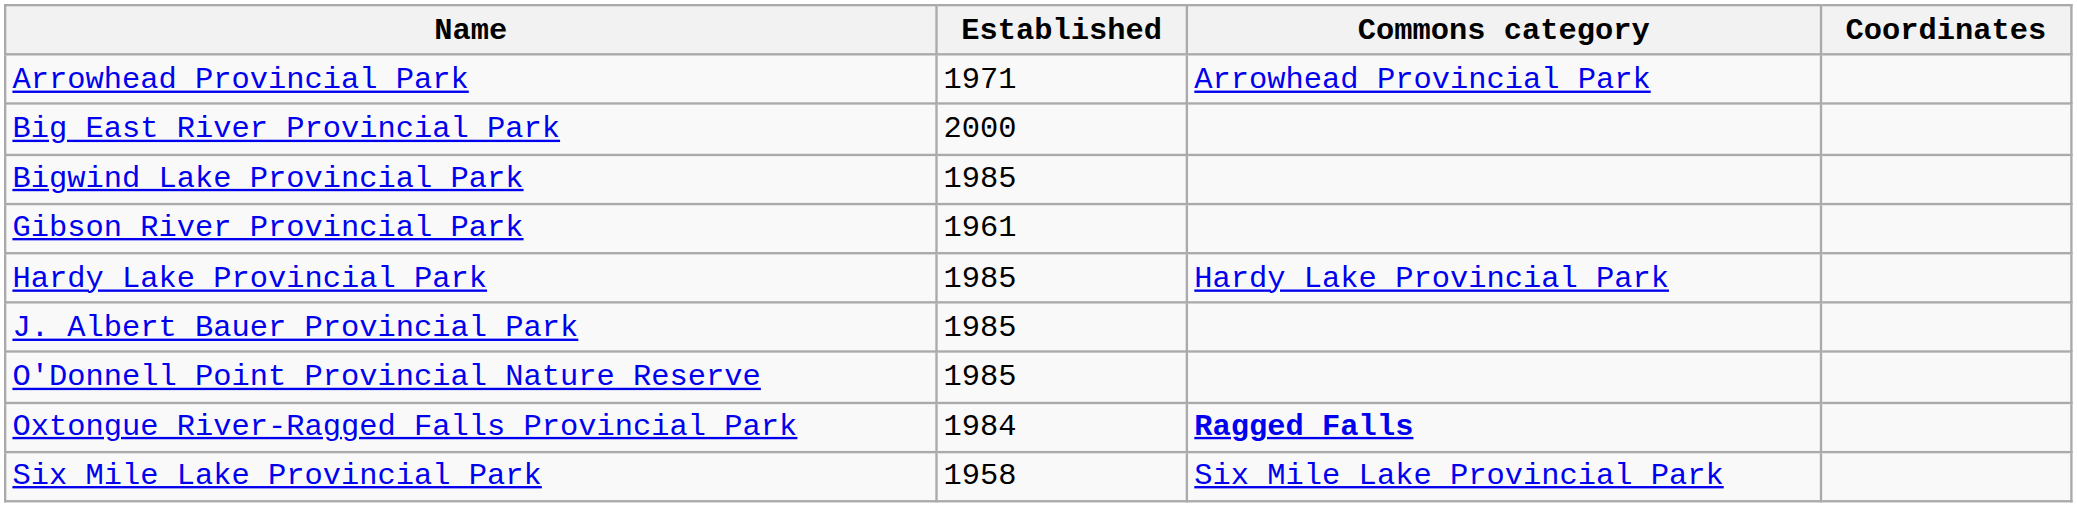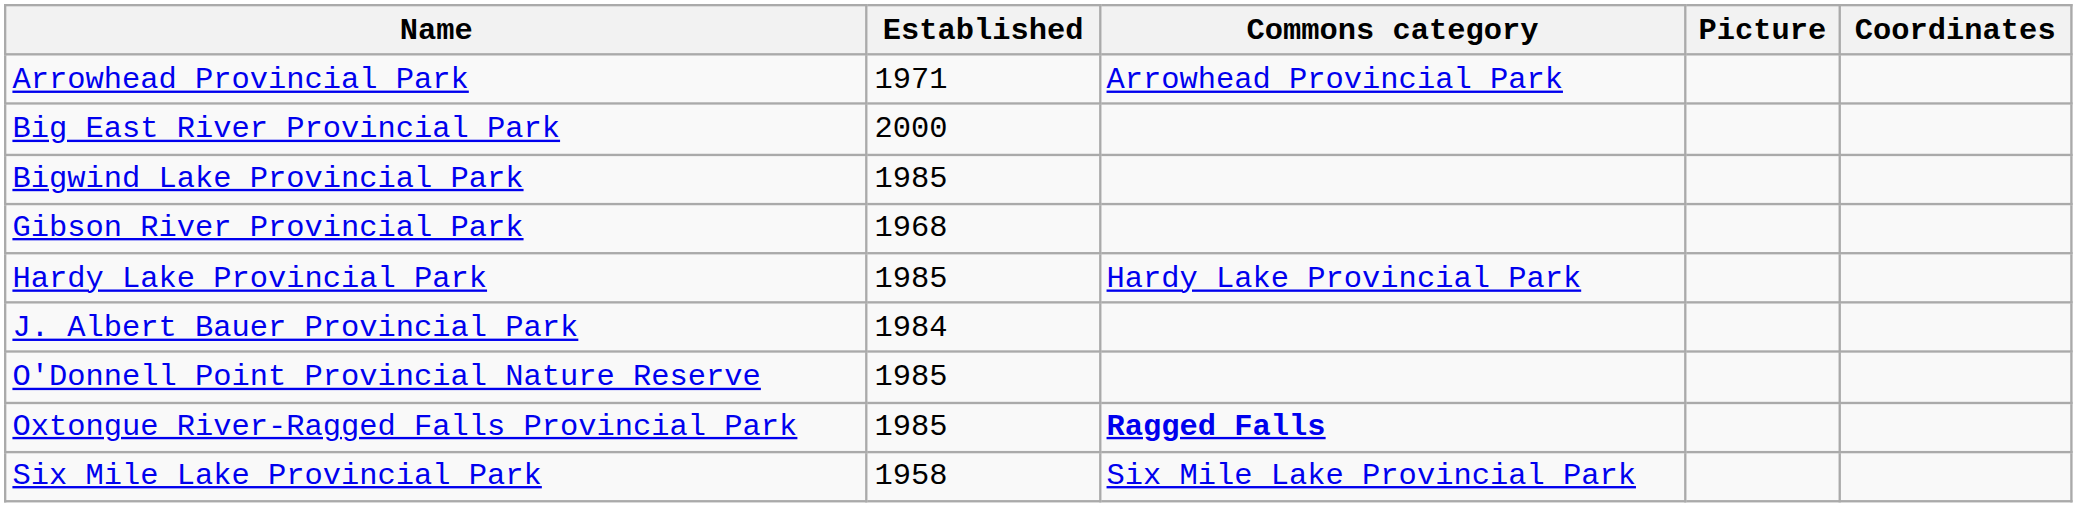+ column: Picture
Gibson River Provincial Park | Established: 1961 -> 1968
J. Albert Bauer Provincial Park | Established: 1985 -> 1984
Oxtongue River-Ragged Falls Provincial Park | Established: 1984 -> 1985
